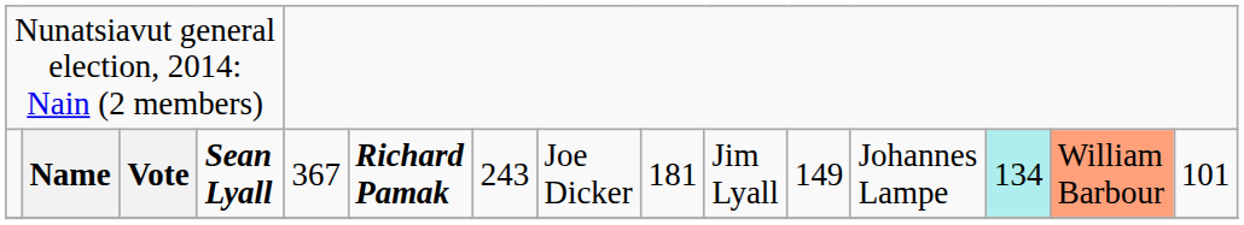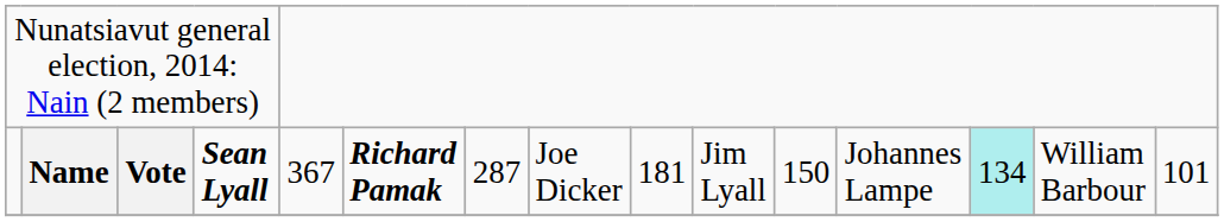Name | column 7: 243 -> 287
Name | column 11: 149 -> 150
Name | column 14: lightsalmon background -> no background
